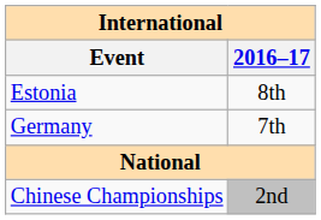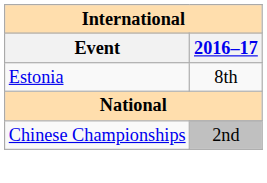- row: Germany | 7th
